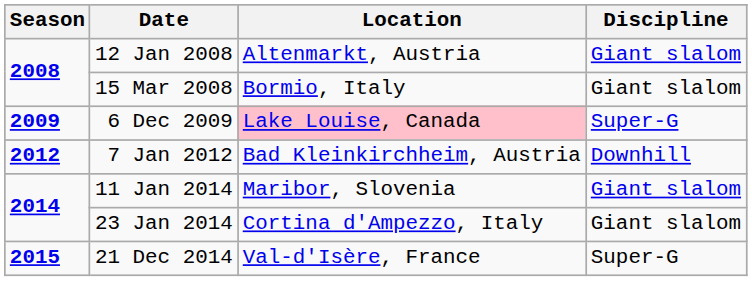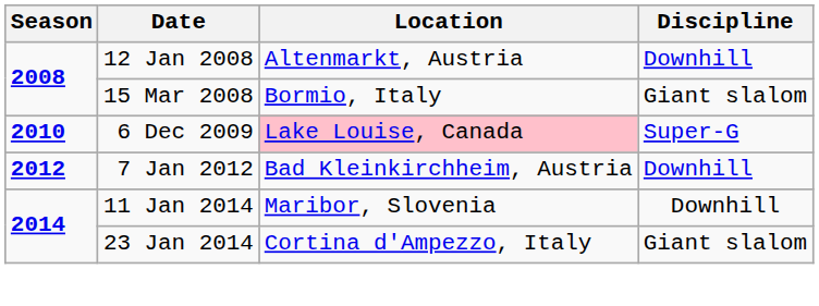12 Jan 2008 | Discipline: Giant slalom -> Downhill
6 Dec 2009 | Season: 2009 -> 2010
11 Jan 2014 | Discipline: Giant slalom -> Downhill
- row: 2015 | 21 Dec 2014 | Val-d'Isère, France | Super-G
